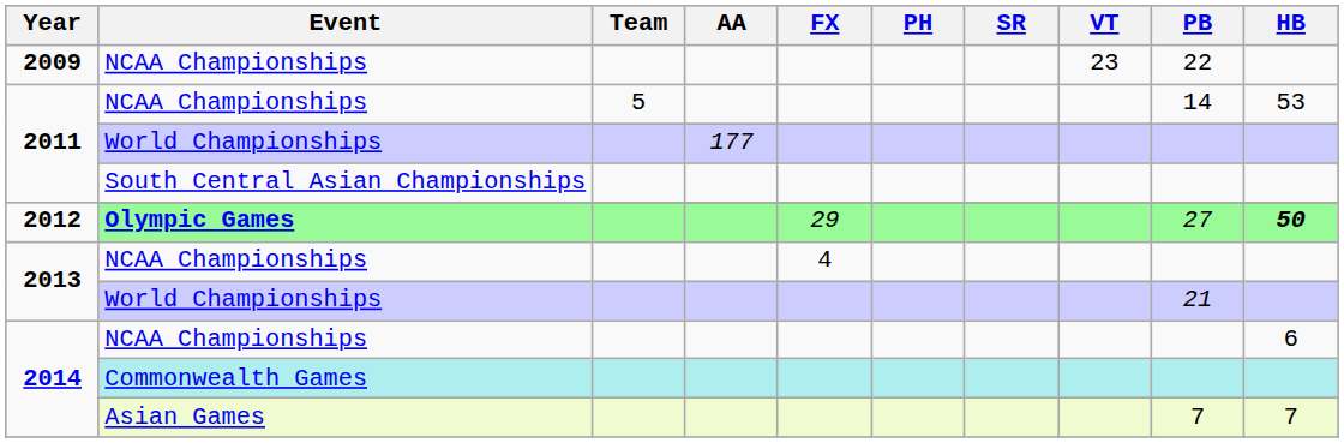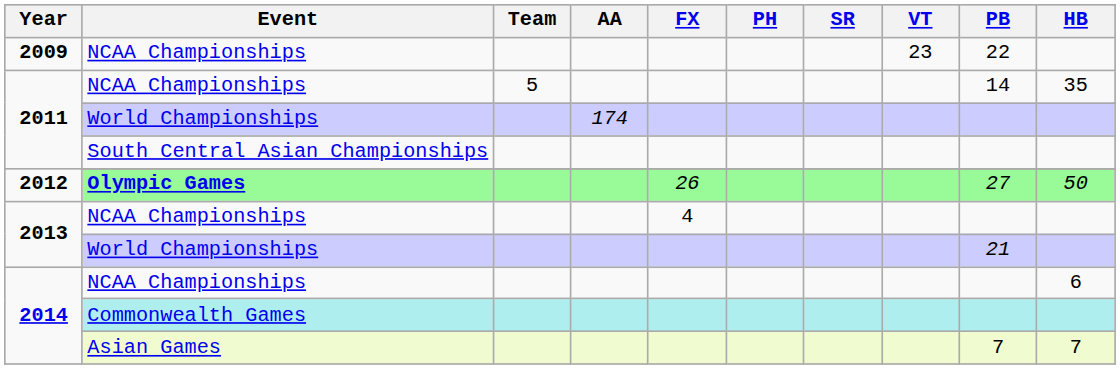2011 / NCAA Championships | HB: 53 -> 35
2011 / World Championships | AA: 177 -> 174
Olympic Games | FX: 29 -> 26
Olympic Games | HB: bold -> normal
